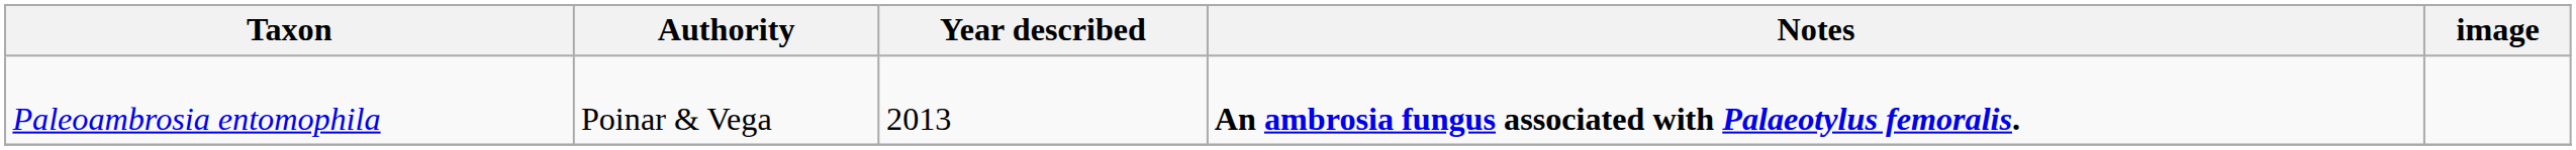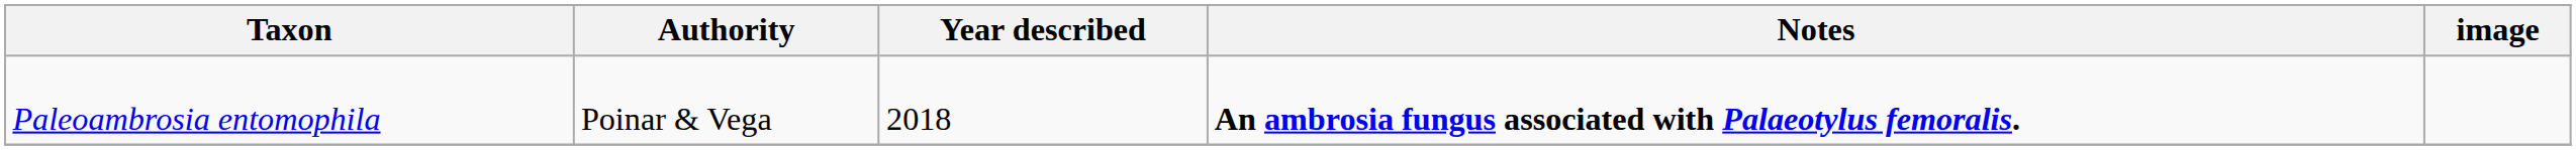Paleoambrosia entomophila | Year described: 2013 -> 2018
